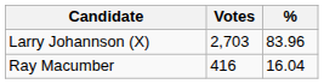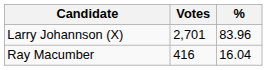Larry Johannson (X) | Votes: 2,703 -> 2,701
